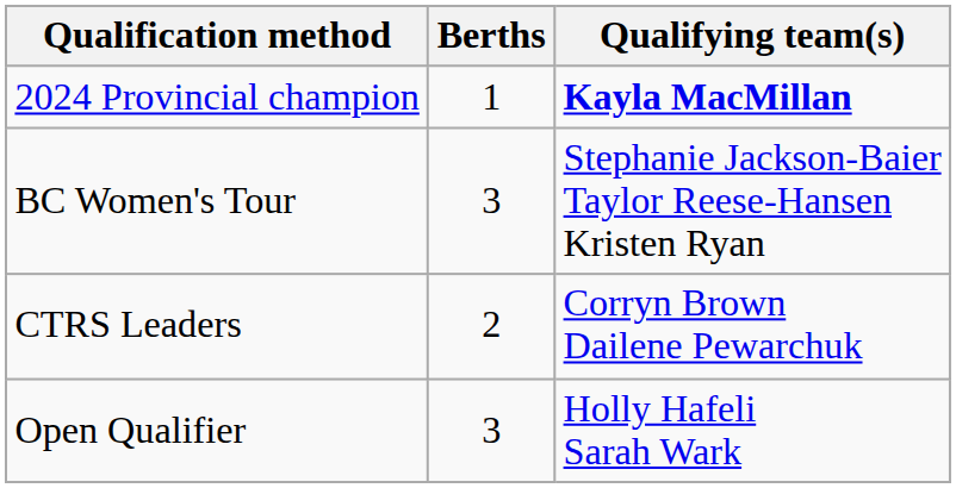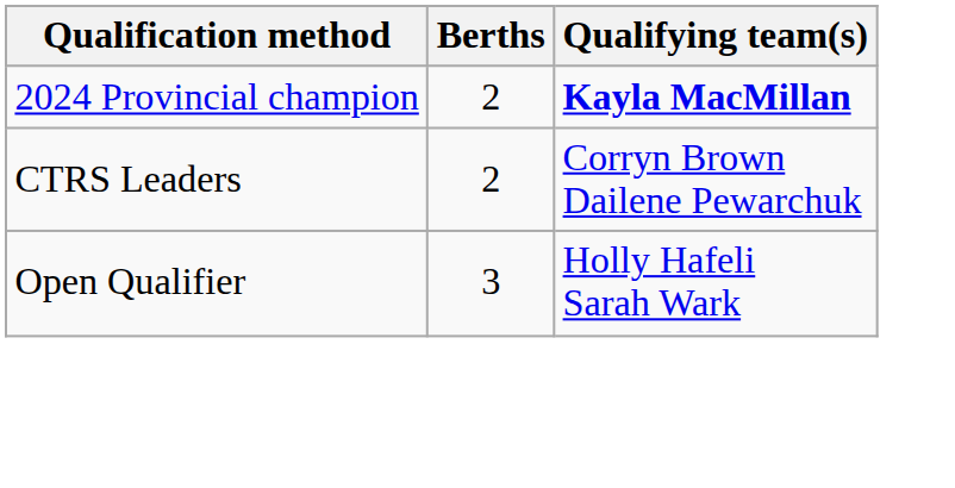2024 Provincial champion | Berths: 1 -> 2
- row: BC Women's Tour | 3 | Stephanie Jackson-Baier Taylor Reese-Hansen Kristen Ryan
